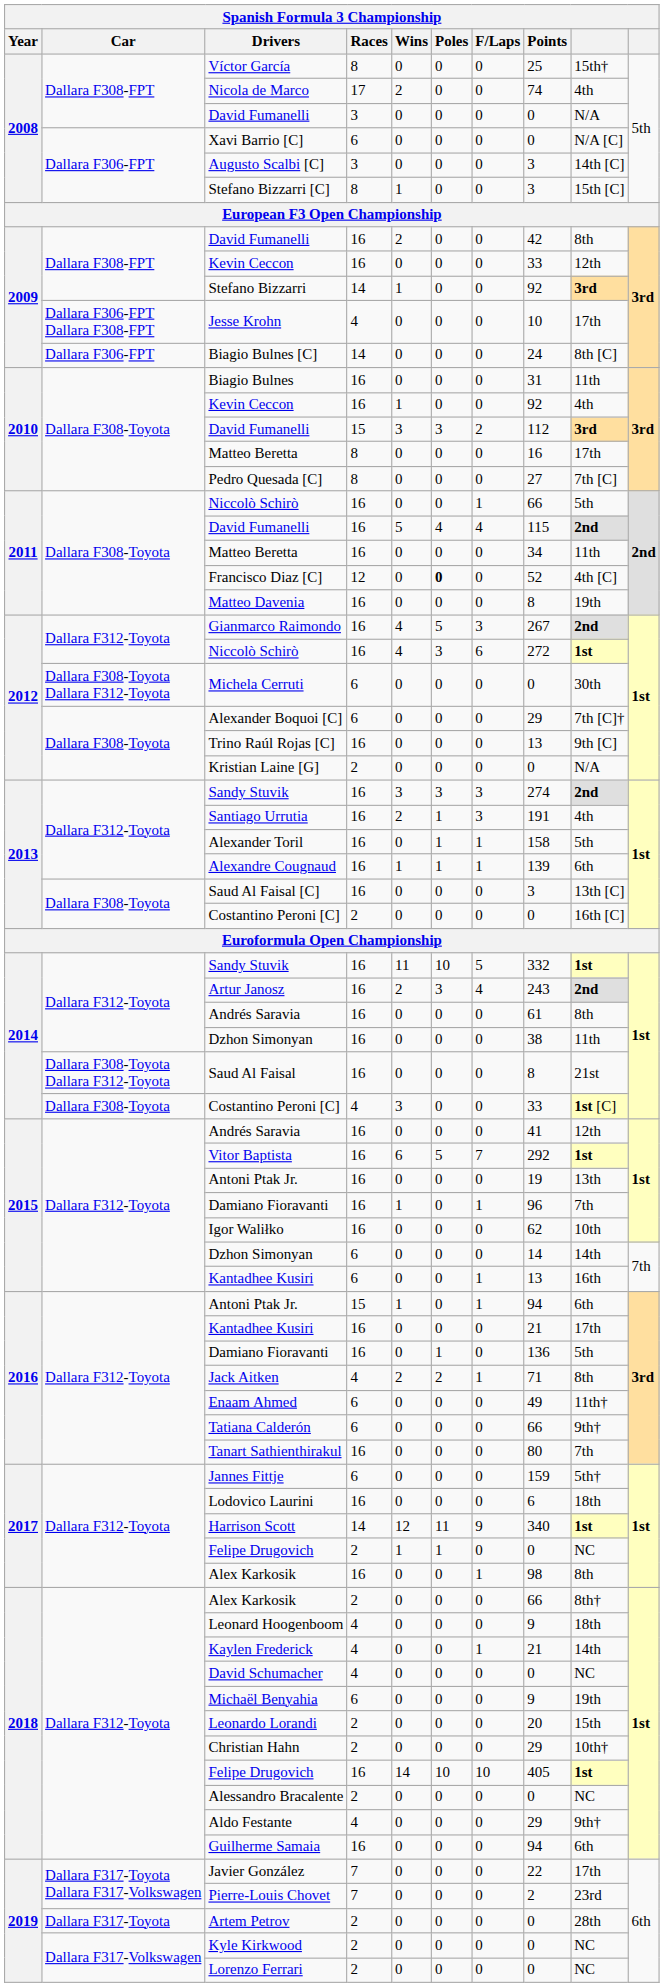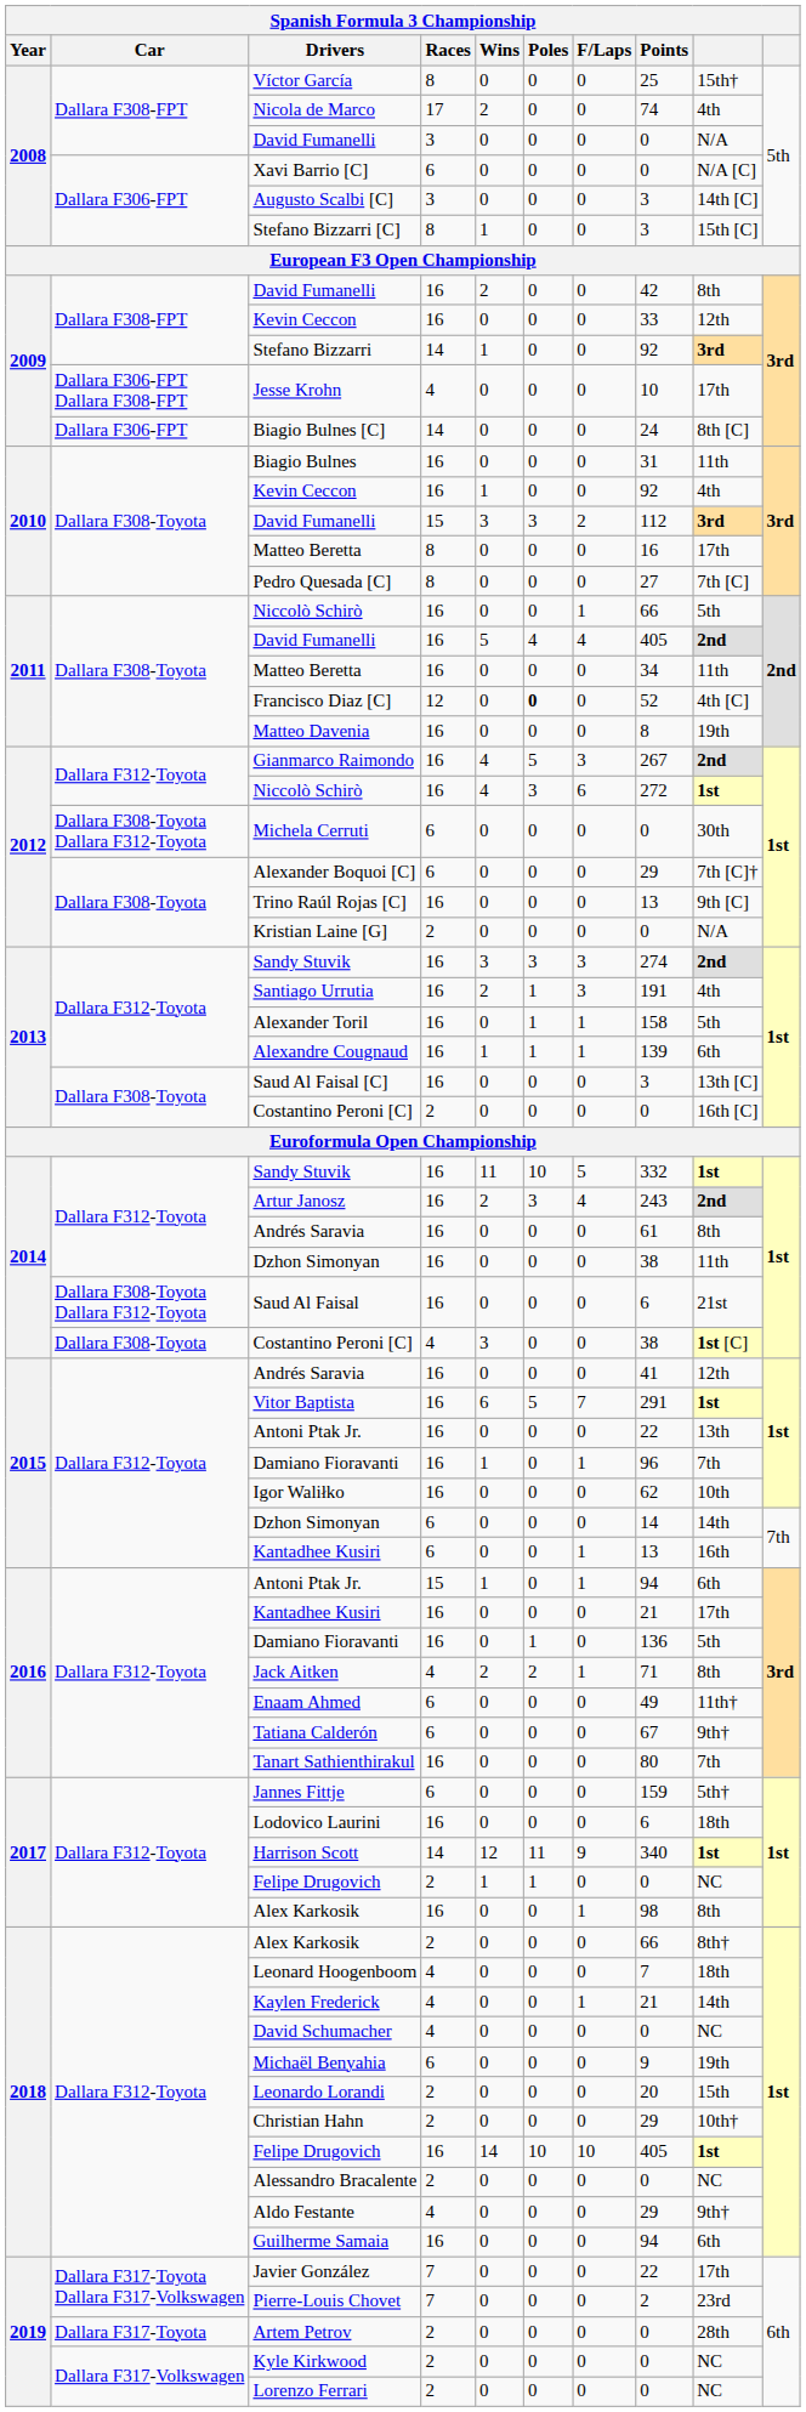2011 / David Fumanelli | Points: 115 -> 405
Saud Al Faisal | Points: 8 -> 6
2014 / Costantino Peroni [C] | Points: 33 -> 38
Vitor Baptista | Points: 292 -> 291
2015 / Antoni Ptak Jr. | Points: 19 -> 22
Tatiana Calderón | Points: 66 -> 67
Leonard Hoogenboom | Points: 9 -> 7
